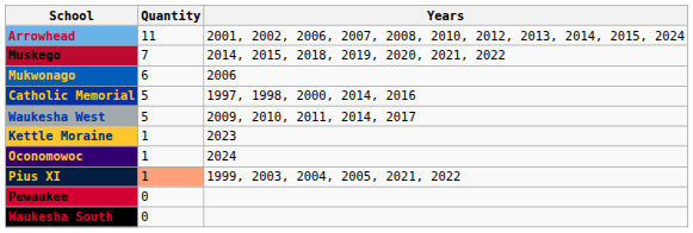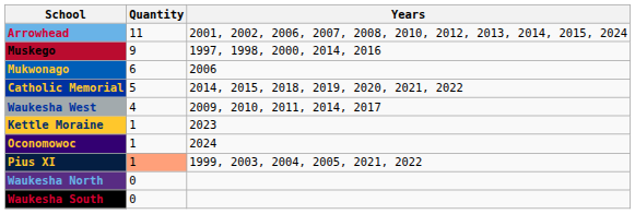Muskego | Quantity: 7 -> 9
Muskego | Years: 2014, 2015, 2018, 2019, 2020, 2021, 2022 -> 1997, 1998, 2000, 2014, 2016
Catholic Memorial | Years: 1997, 1998, 2000, 2014, 2016 -> 2014, 2015, 2018, 2019, 2020, 2021, 2022
Waukesha West | Quantity: 5 -> 4
- row: Pewaukee | 0
+ row: Waukesha North | 0
